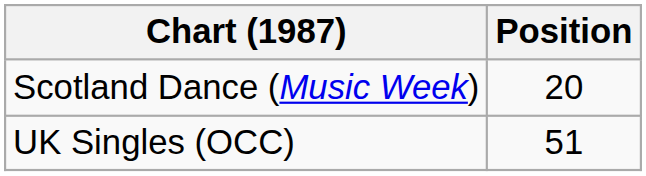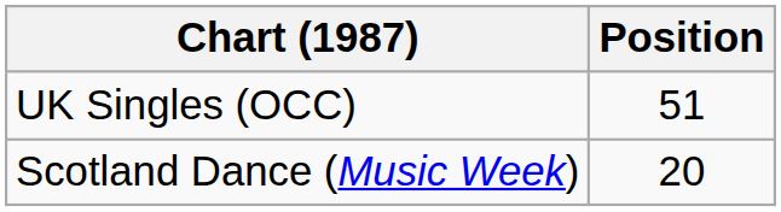rows swapped: Scotland Dance (Music Week) <-> UK Singles (OCC)
